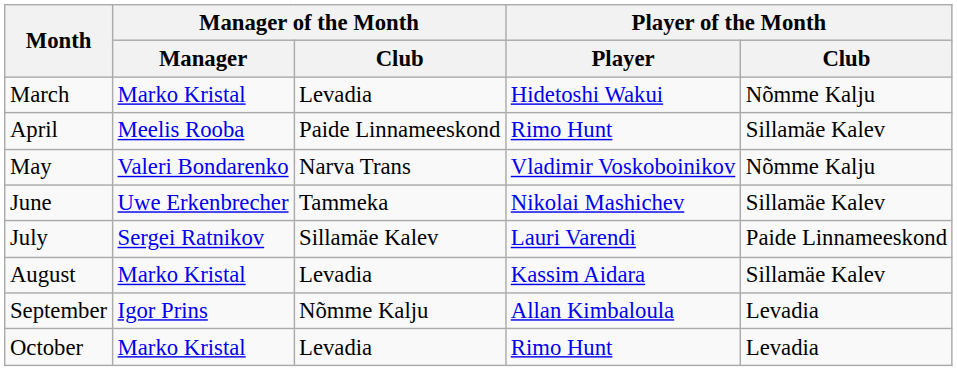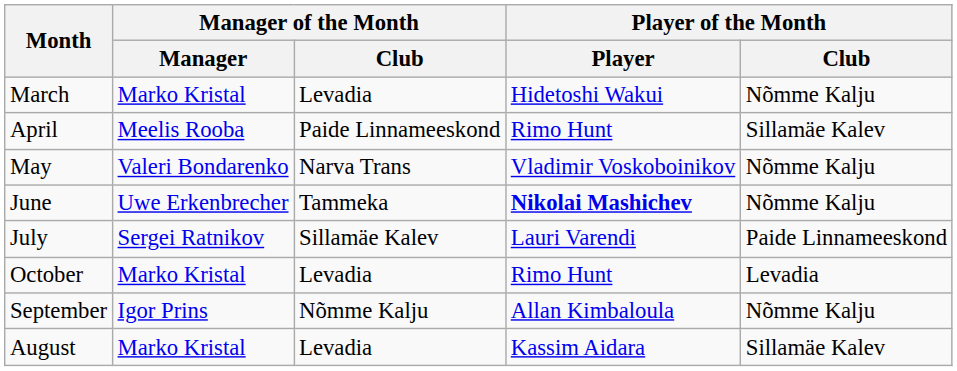June | Player of the Month / Player: normal -> bold
June | Player of the Month / Club: Sillamäe Kalev -> Nõmme Kalju
rows swapped: August <-> October
September | Player of the Month / Club: Levadia -> Nõmme Kalju
